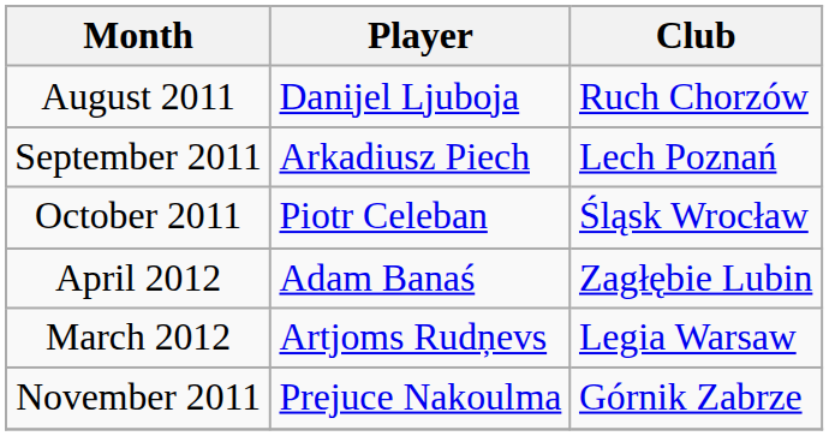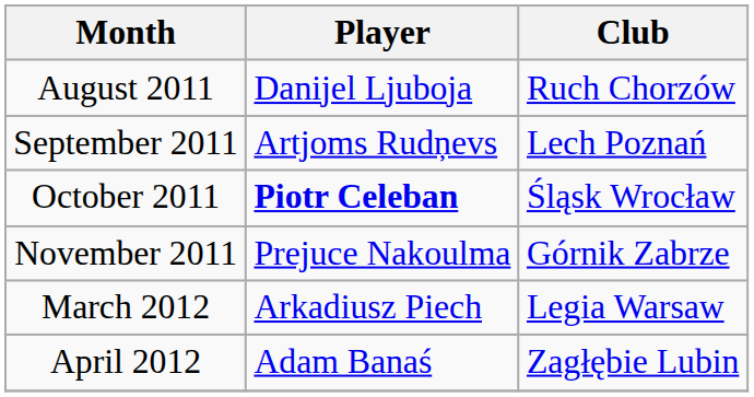September 2011 | Player: Arkadiusz Piech -> Artjoms Rudņevs
October 2011 | Player: normal -> bold
rows swapped: November 2011 <-> April 2012
March 2012 | Player: Artjoms Rudņevs -> Arkadiusz Piech
